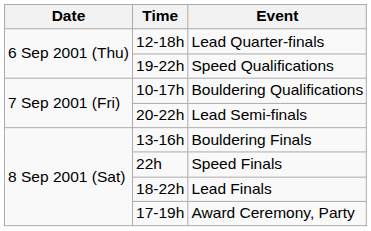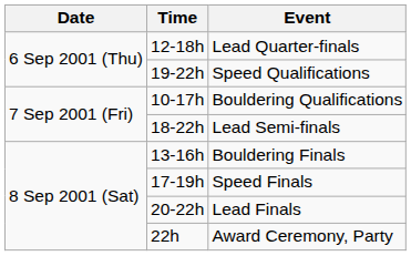Lead Semi-finals | Time: 20-22h -> 18-22h
Speed Finals | Time: 22h -> 17-19h
Lead Finals | Time: 18-22h -> 20-22h
Award Ceremony, Party | Time: 17-19h -> 22h
